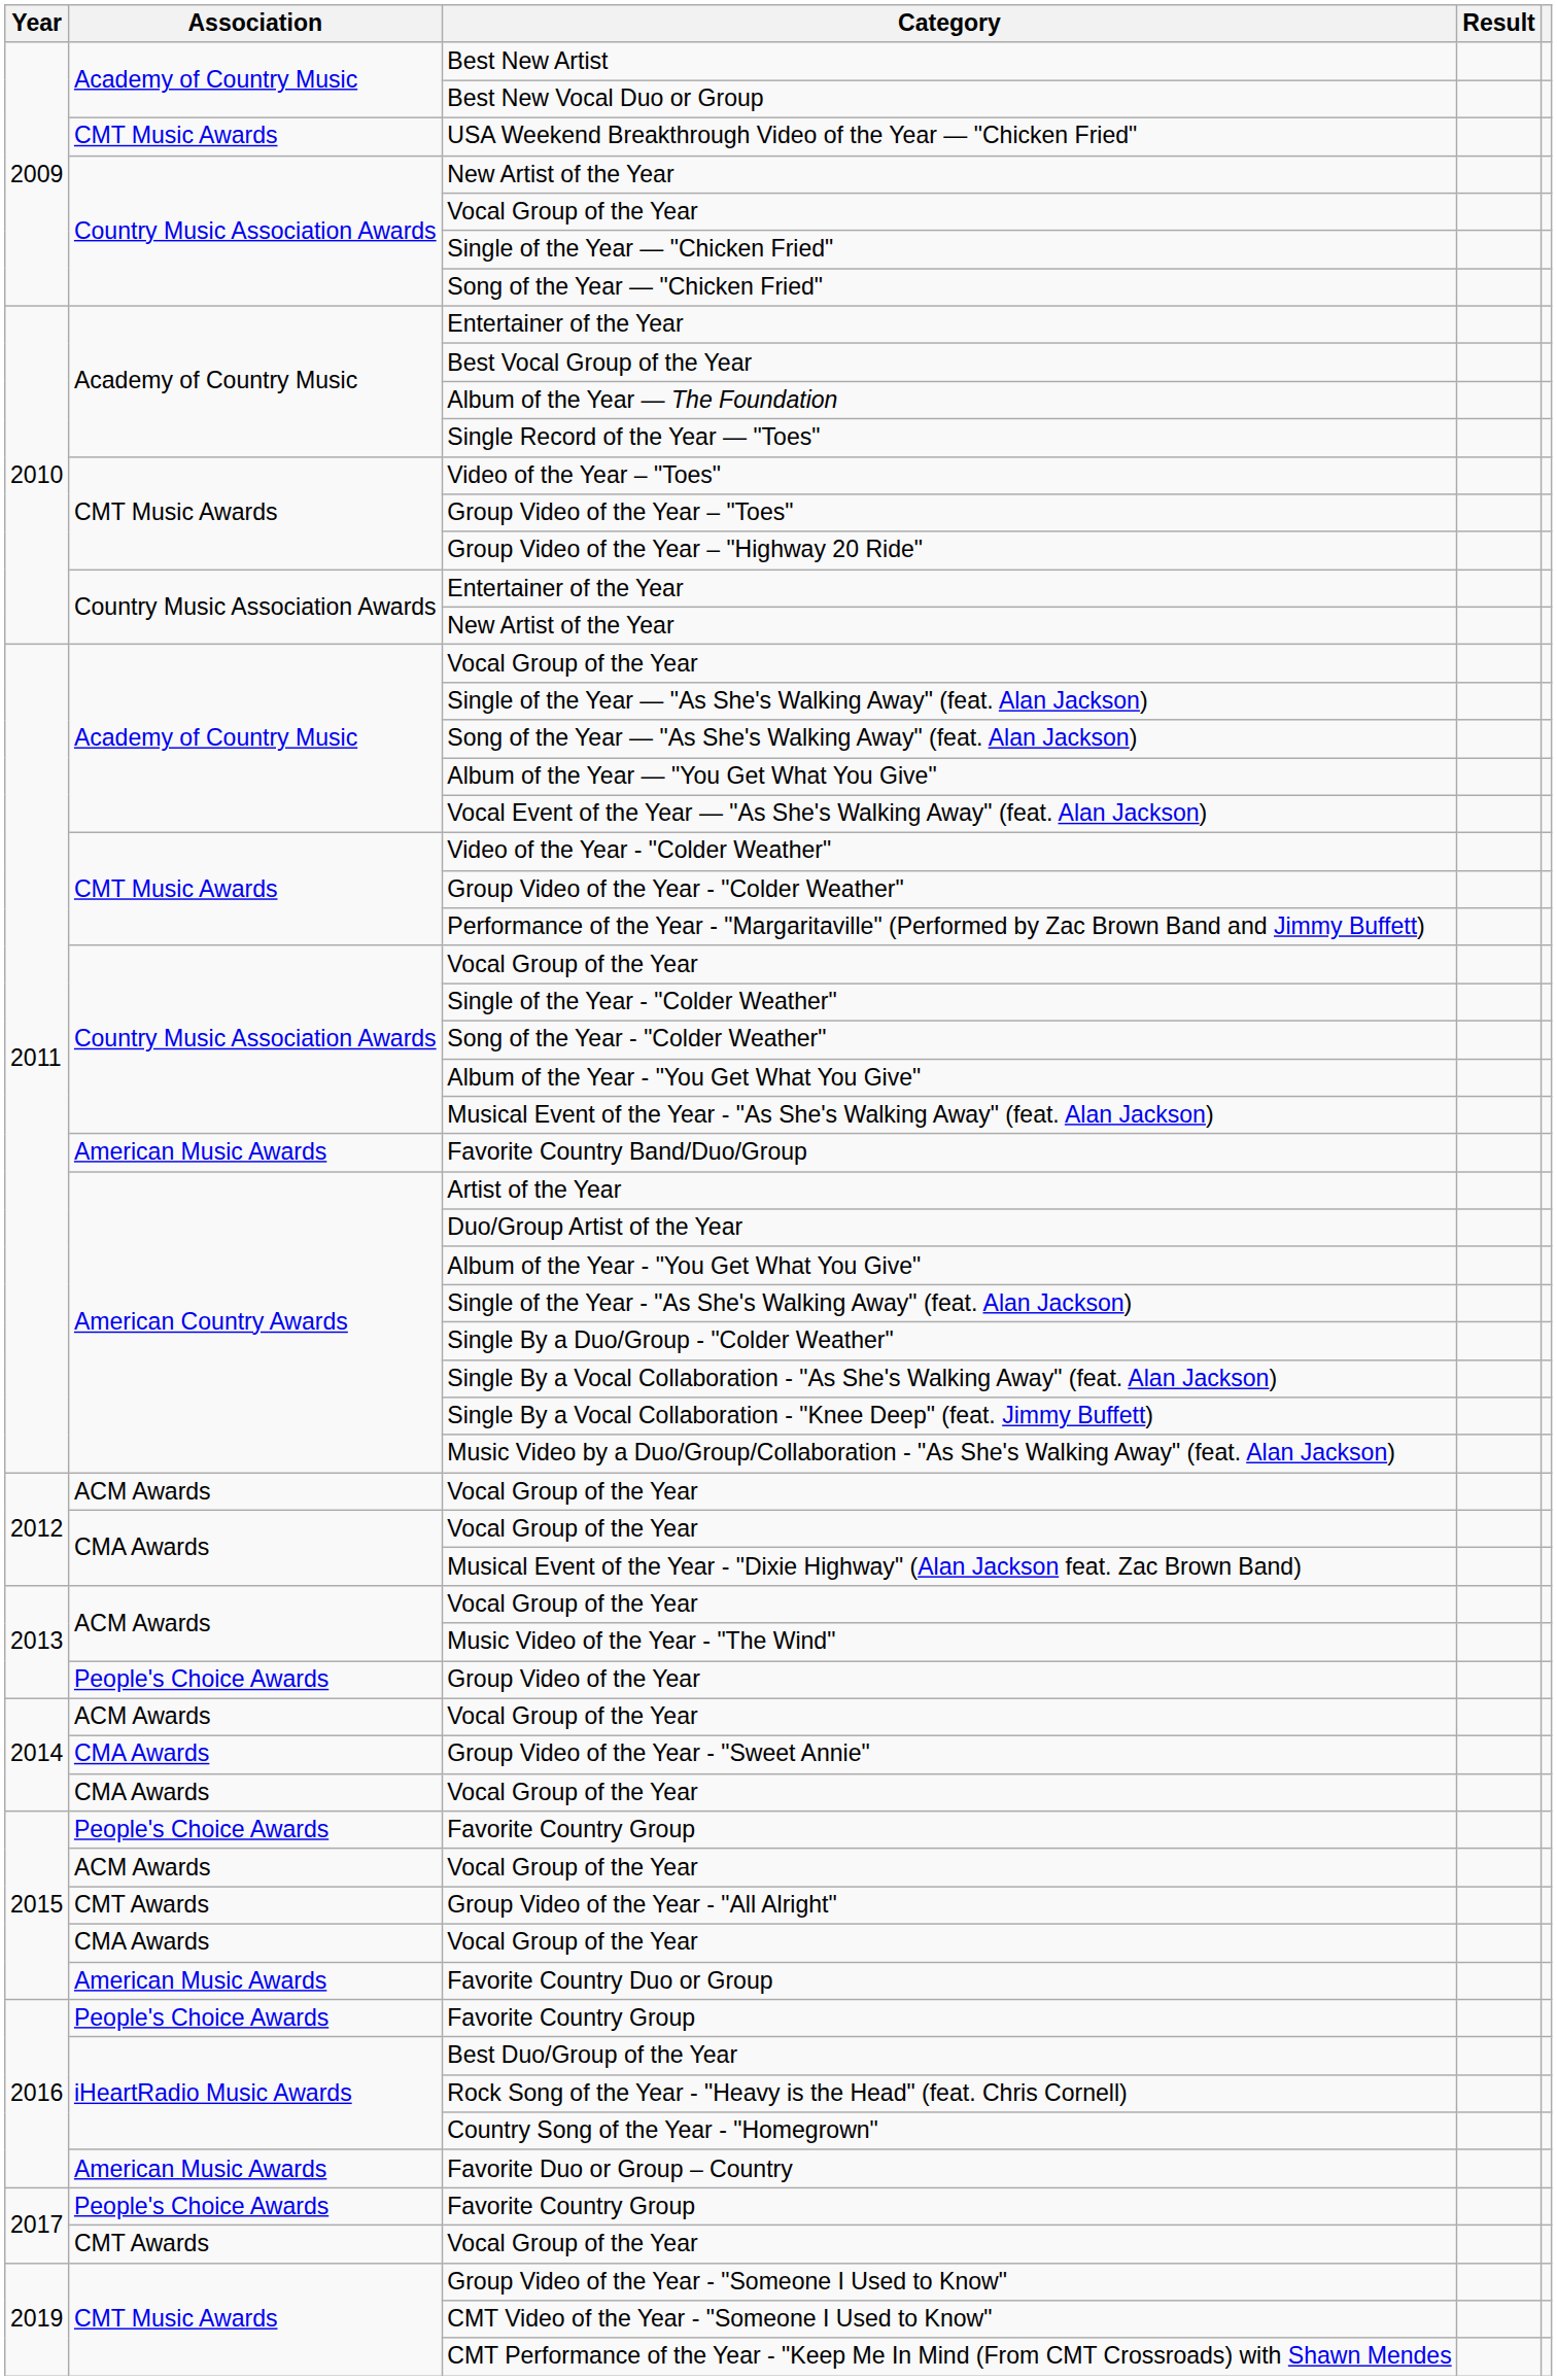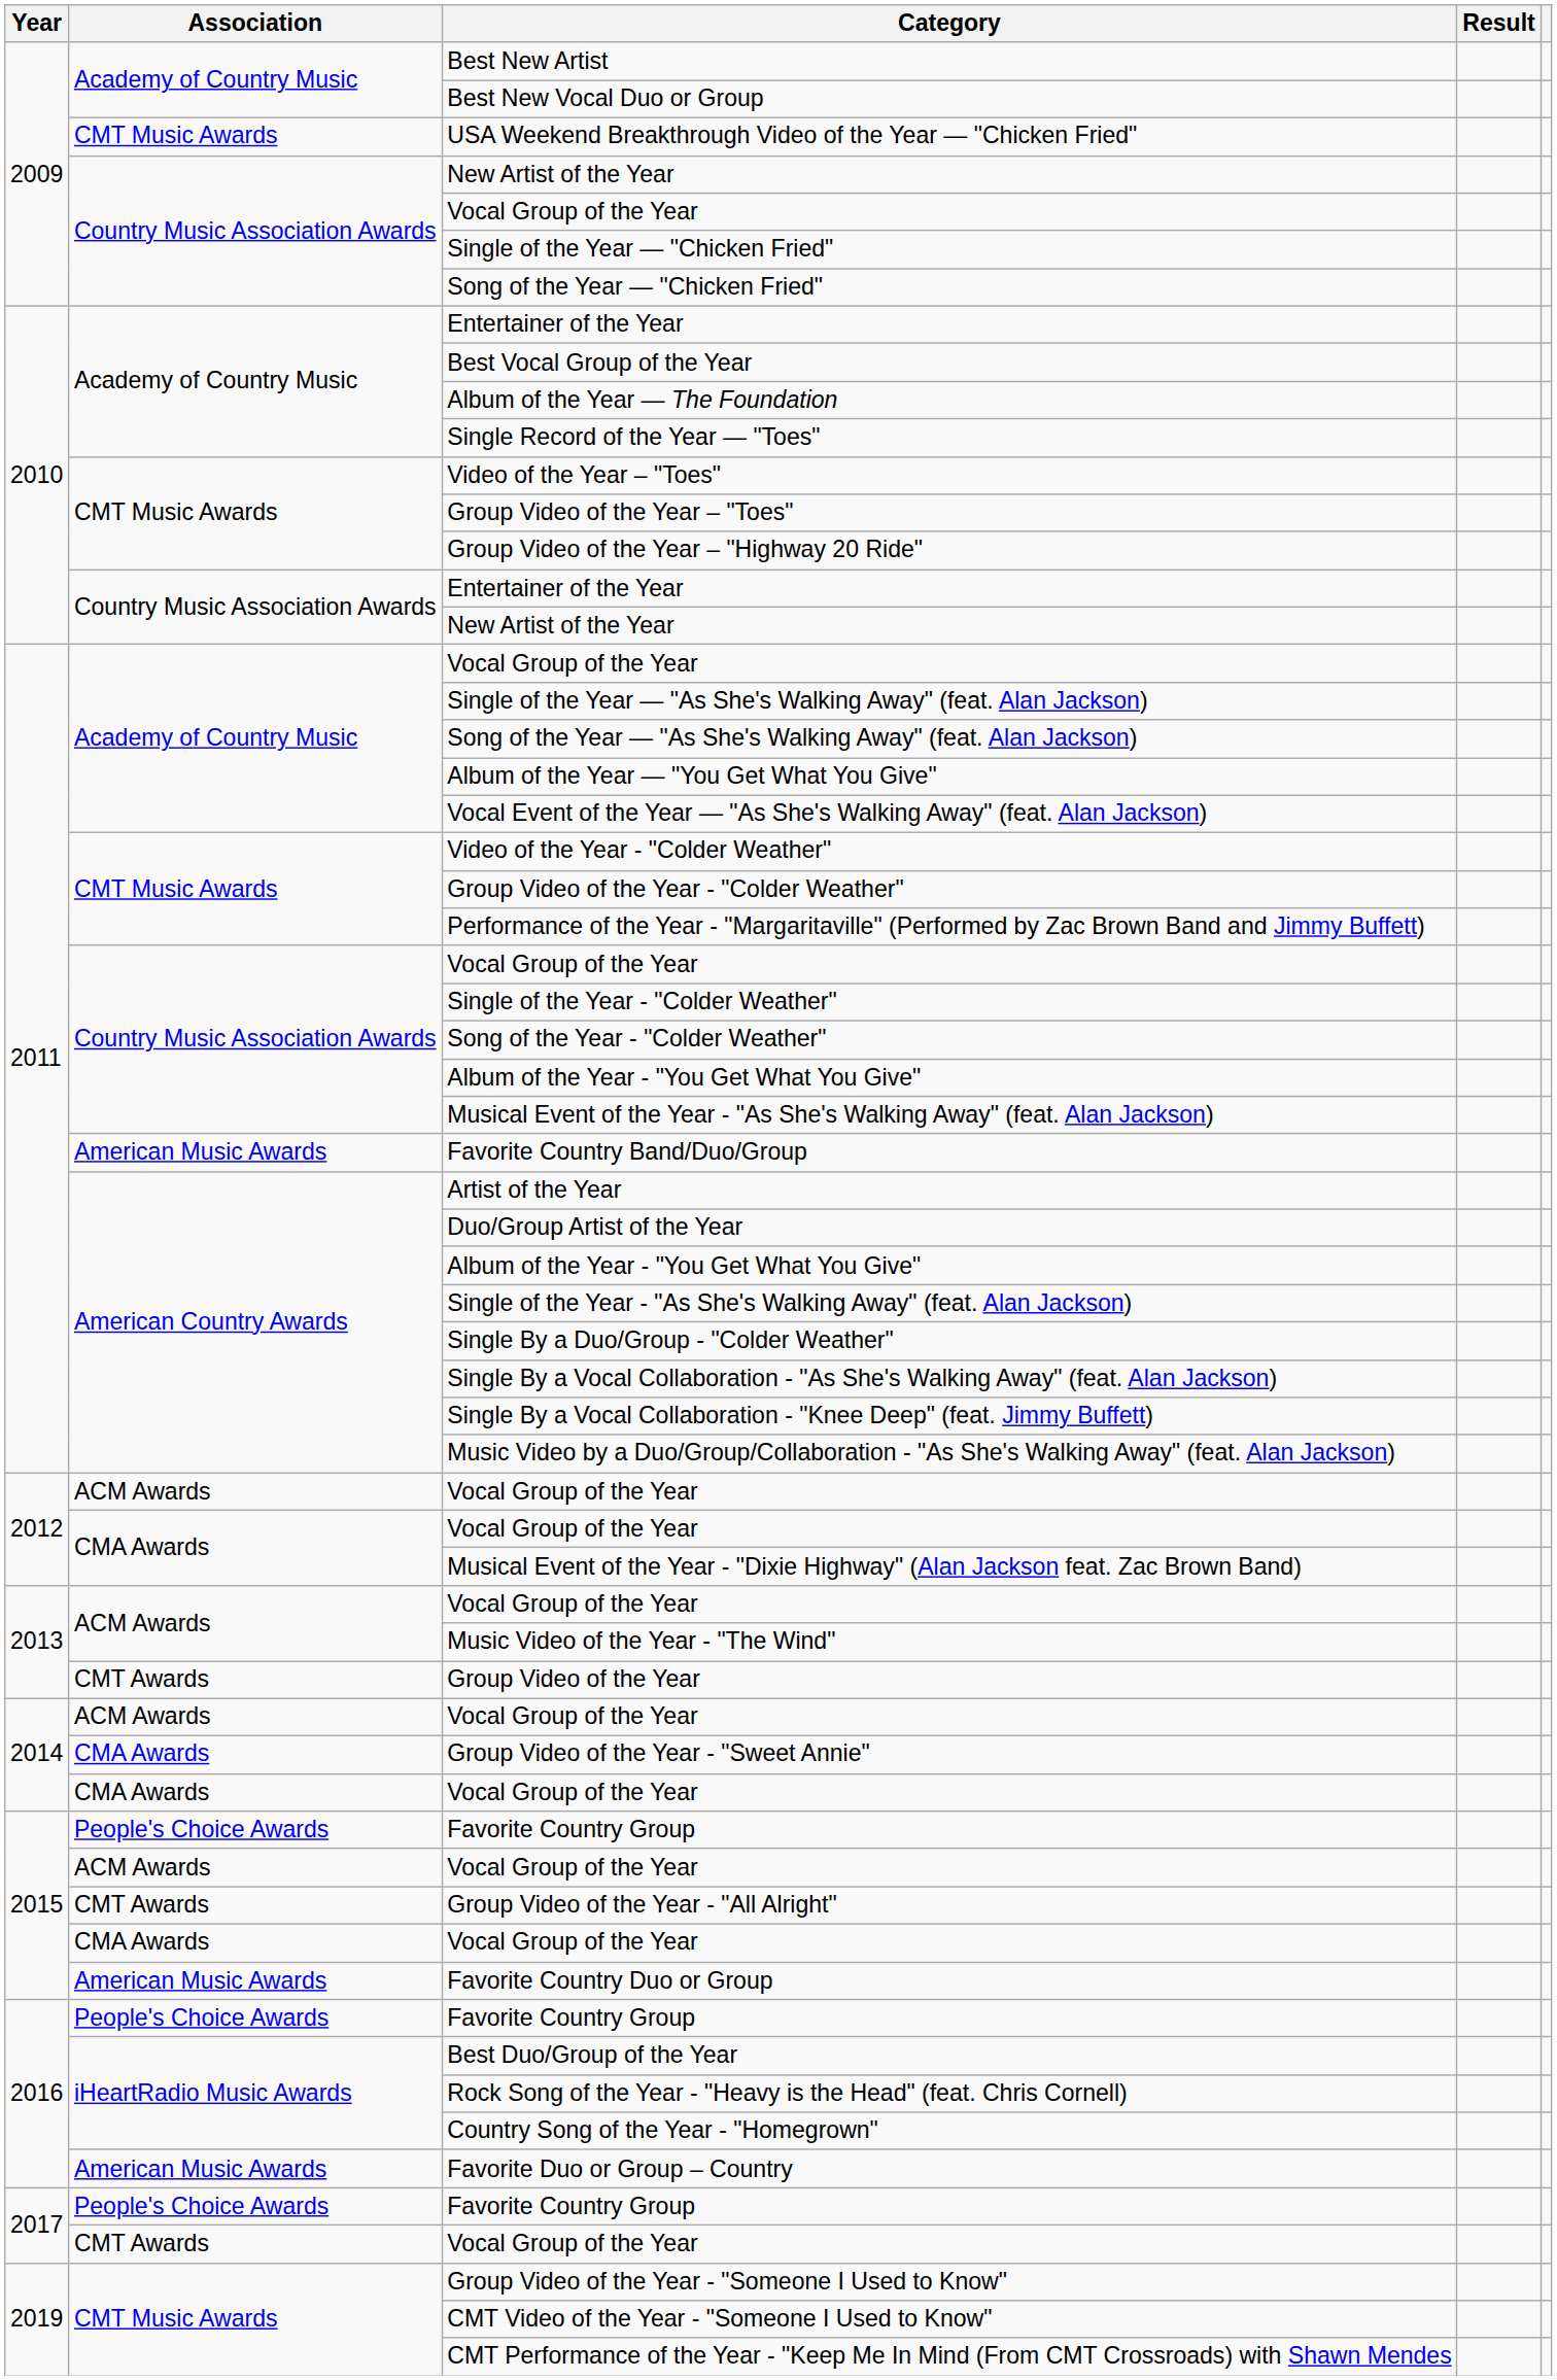Group Video of the Year | Association: People's Choice Awards -> CMT Awards
